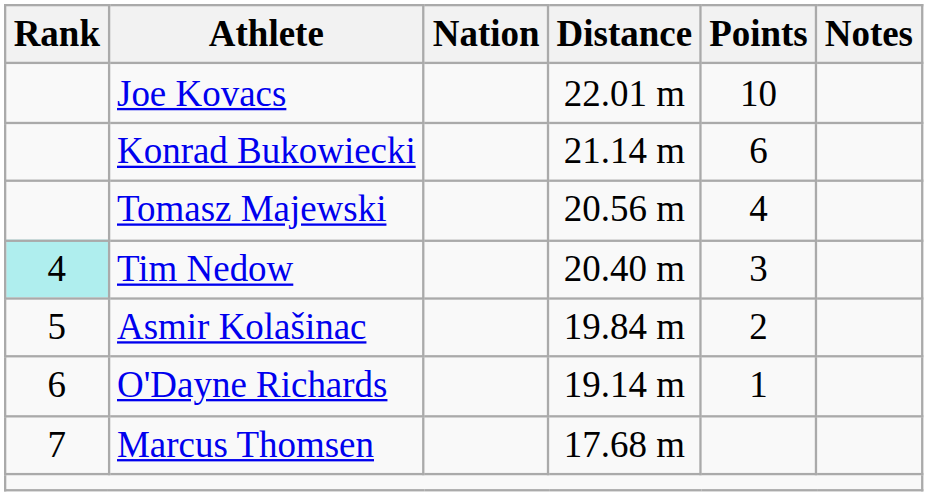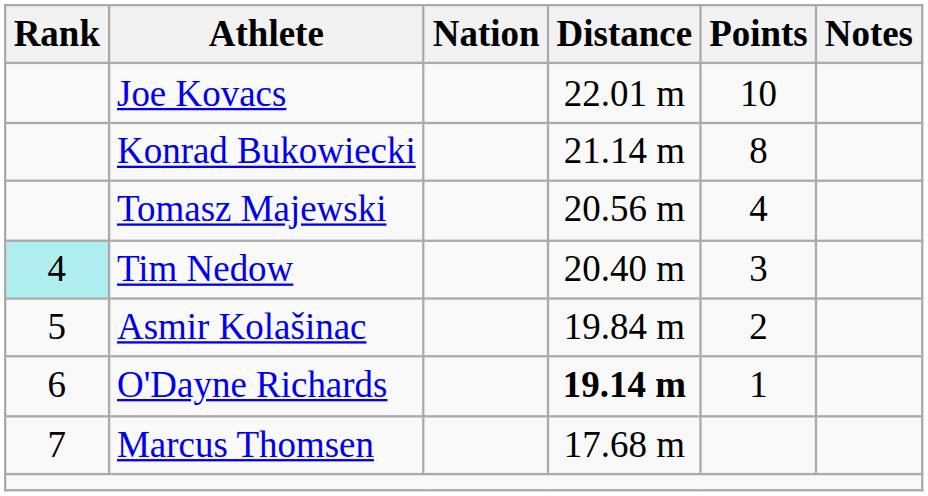Konrad Bukowiecki | Points: 6 -> 8
O'Dayne Richards | Distance: normal -> bold
